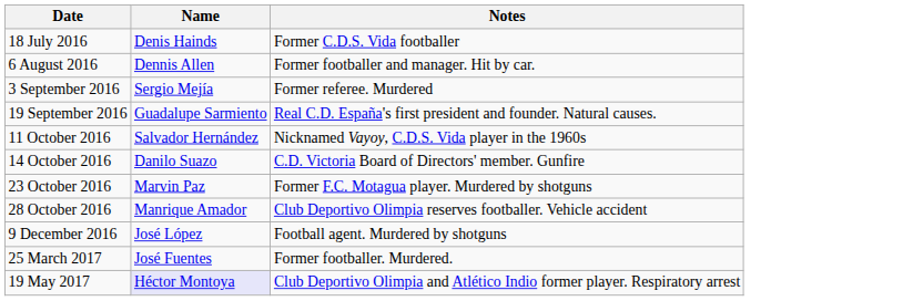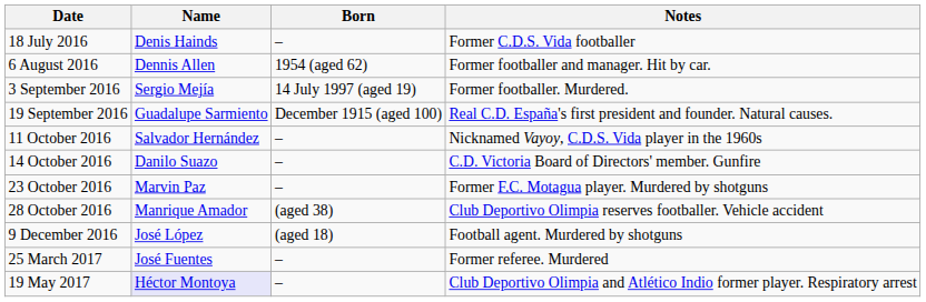+ column: Born | – | 1954 (aged 62) | 14 July 1997 (aged 19) | December 1915 (aged 100) | – | – | – | (aged 38) | (aged 18) | – | –
3 September 2016 | Notes: Former referee. Murdered -> Former footballer. Murdered.
25 March 2017 | Notes: Former footballer. Murdered. -> Former referee. Murdered
